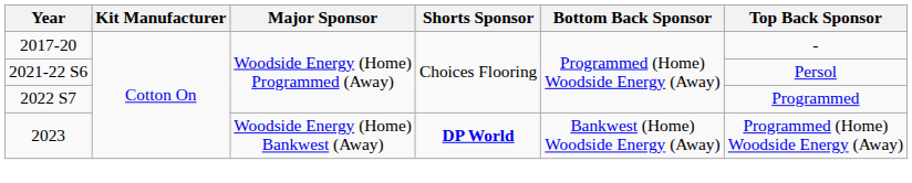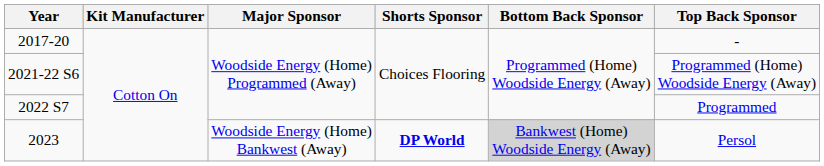2021-22 S6 | Top Back Sponsor: Persol -> Programmed (Home) Woodside Energy (Away)
2023 | Bottom Back Sponsor: no background -> lightgrey background
2023 | Top Back Sponsor: Programmed (Home) Woodside Energy (Away) -> Persol
